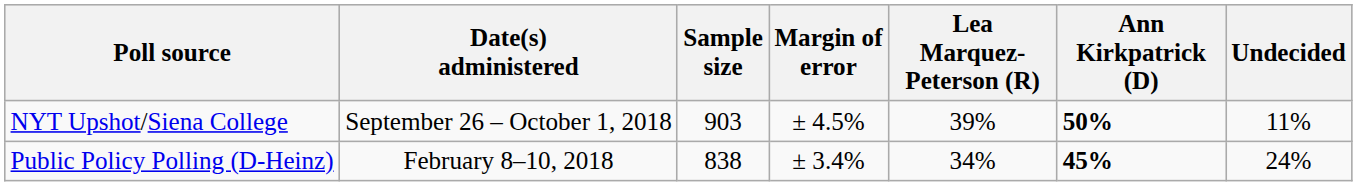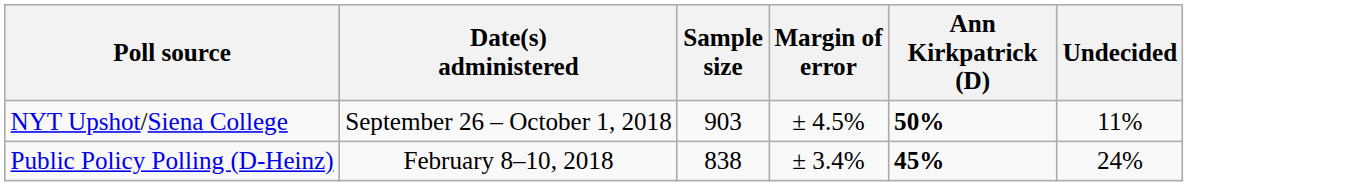- column: Lea Marquez-Peterson (R) | 39% | 34%
